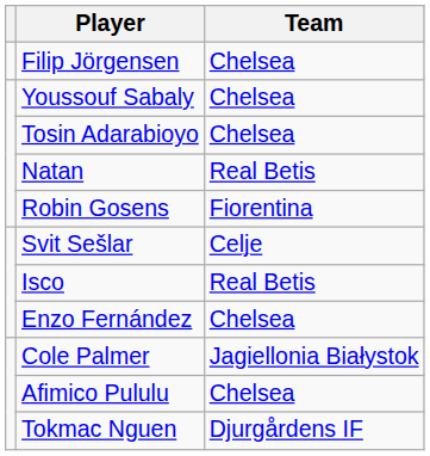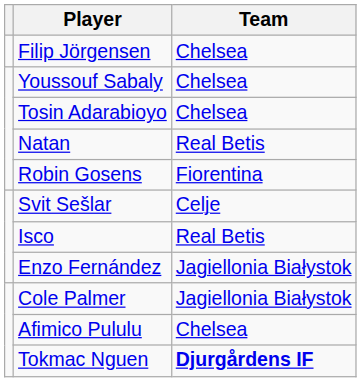Enzo Fernández | Team: Chelsea -> Jagiellonia Białystok
Tokmac Nguen | Team: normal -> bold
